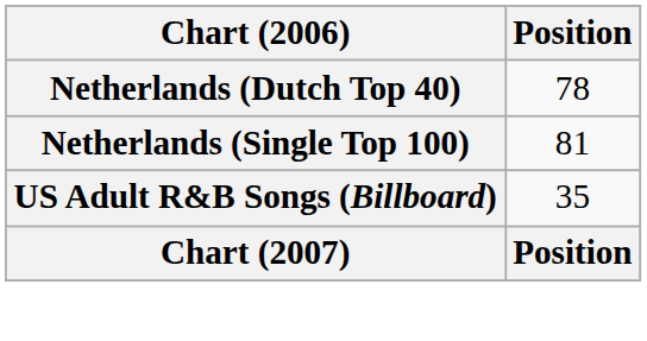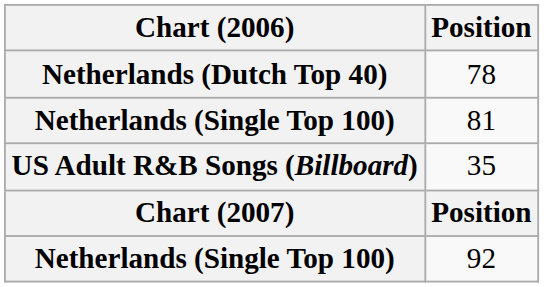+ row: Netherlands (Single Top 100) | 92
